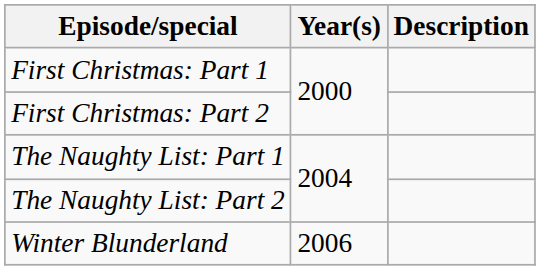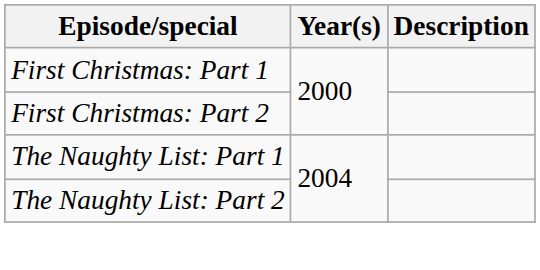- row: Winter Blunderland | 2006
